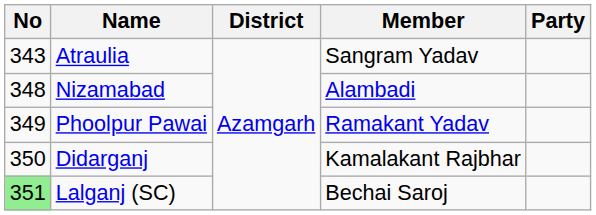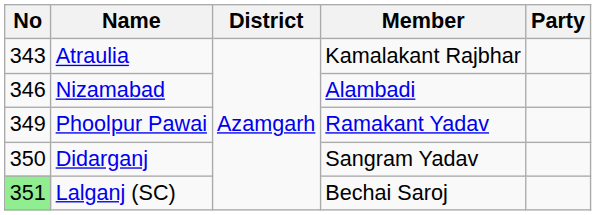Atraulia | Member: Sangram Yadav -> Kamalakant Rajbhar
Nizamabad | No: 348 -> 346
Didarganj | Member: Kamalakant Rajbhar -> Sangram Yadav
